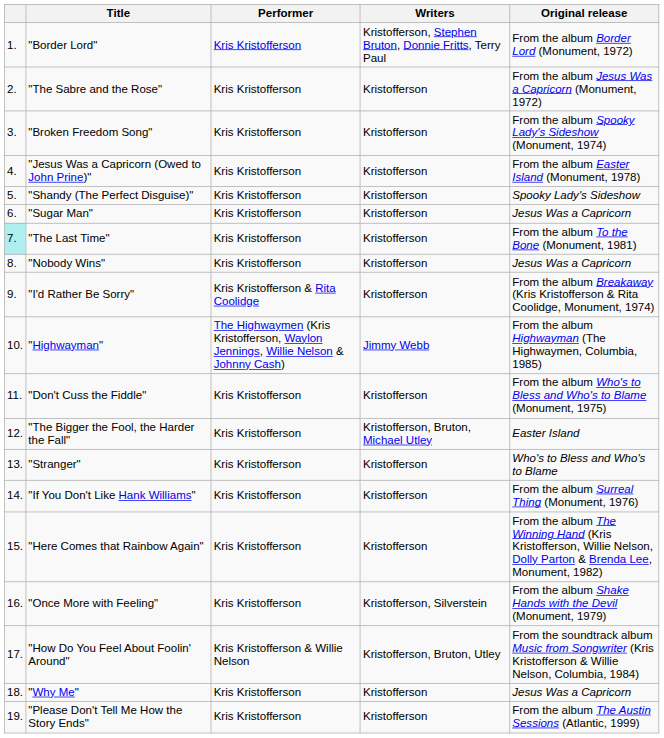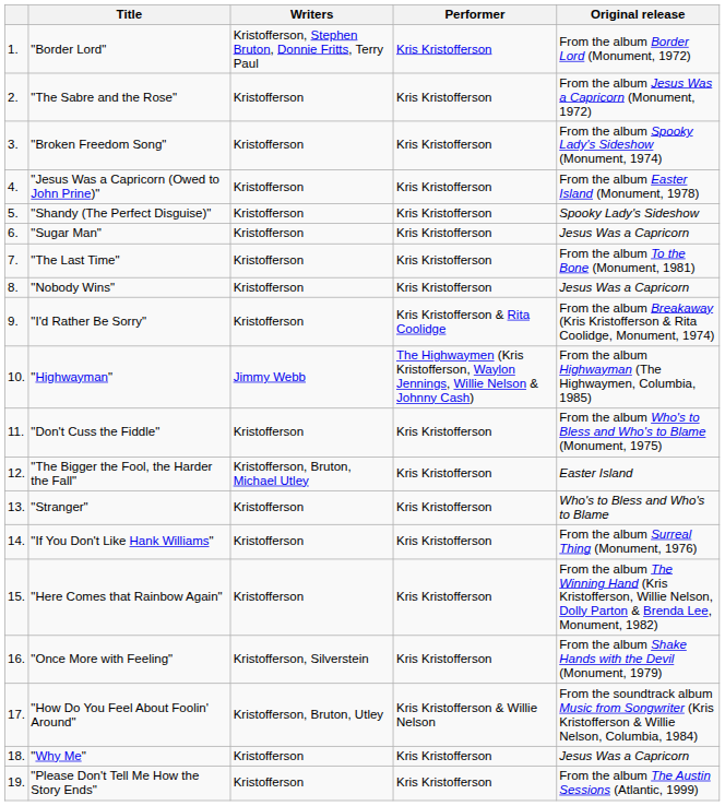columns swapped: Performer <-> Writers
"The Last Time" | column 1: paleturquoise background -> no background
